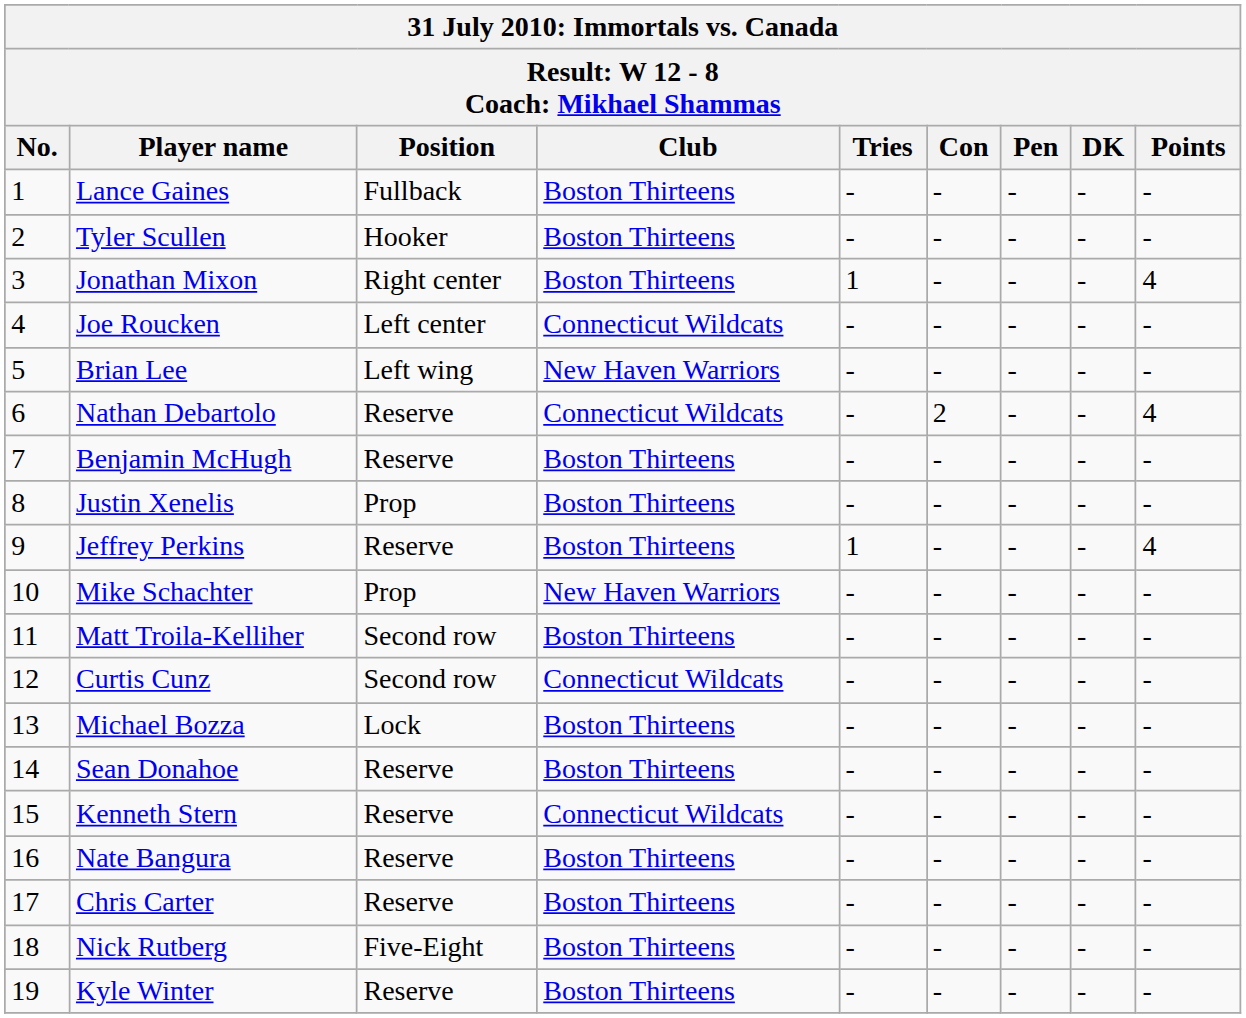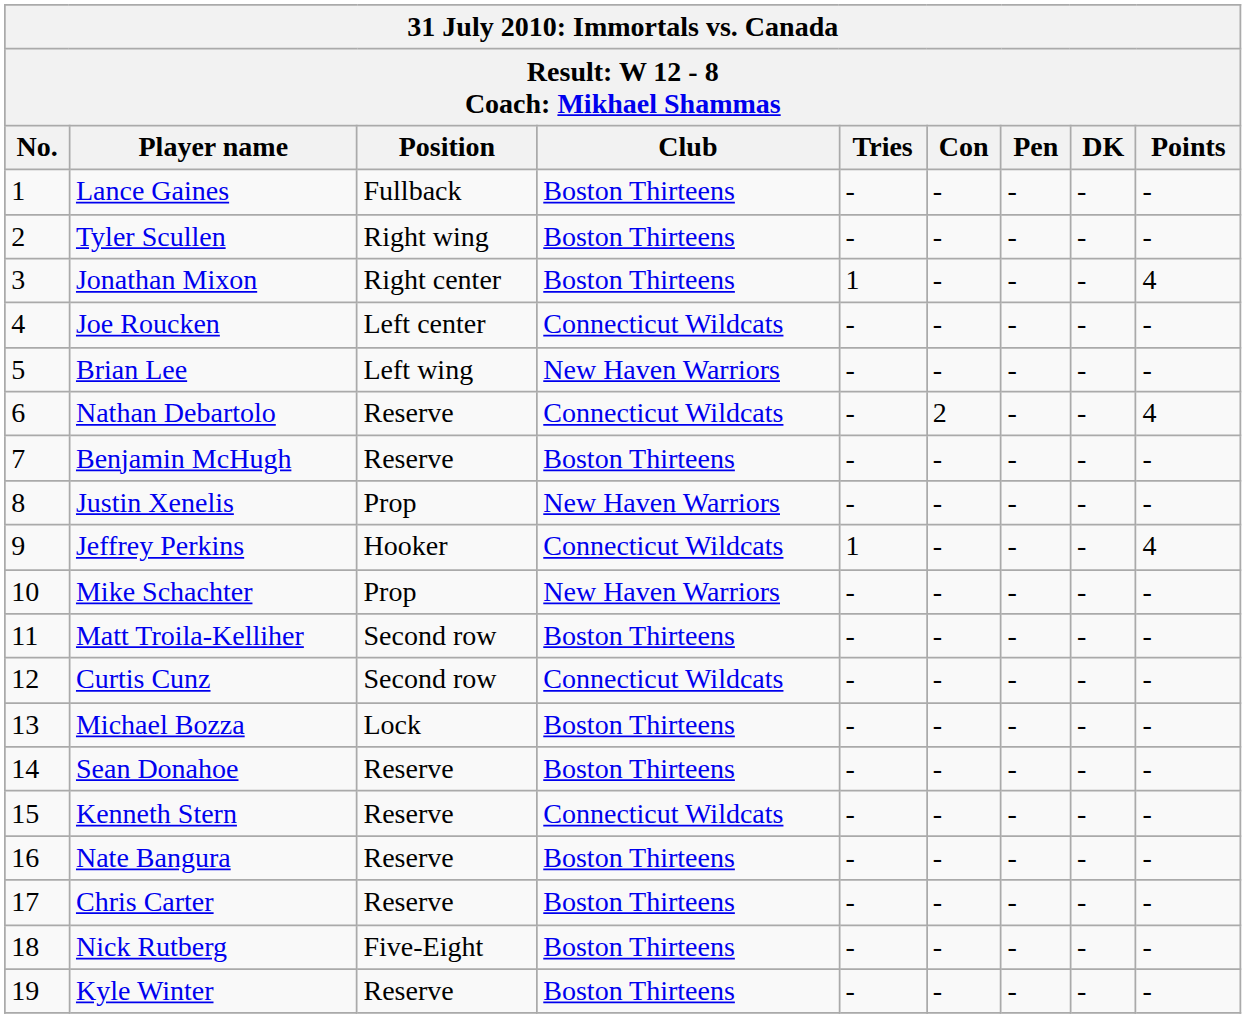Tyler Scullen | Position: Hooker -> Right wing
Justin Xenelis | Club: Boston Thirteens -> New Haven Warriors
Jeffrey Perkins | Position: Reserve -> Hooker
Jeffrey Perkins | Club: Boston Thirteens -> Connecticut Wildcats
